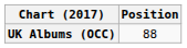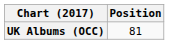UK Albums (OCC) | Position: 88 -> 81
